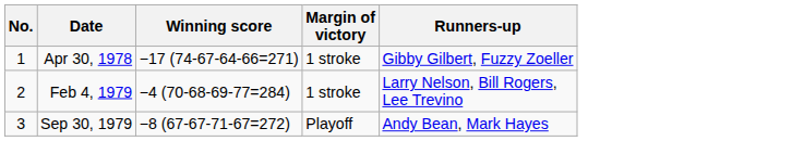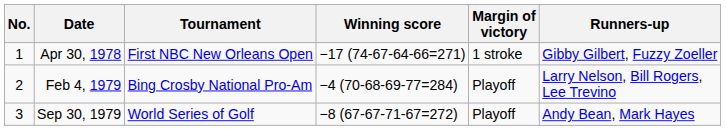+ column: Tournament | First NBC New Orleans Open | Bing Crosby National Pro-Am | World Series of Golf
Feb 4, 1979 | Margin of victory: 1 stroke -> Playoff
